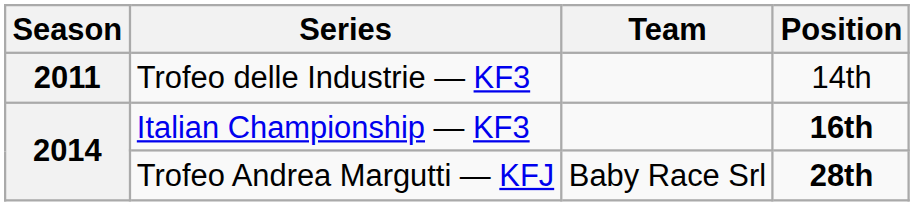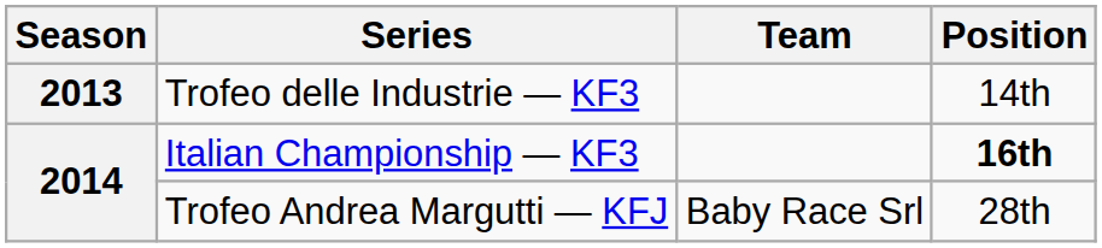Trofeo delle Industrie — KF3 | Season: 2011 -> 2013
Trofeo Andrea Margutti — KFJ | Position: bold -> normal
